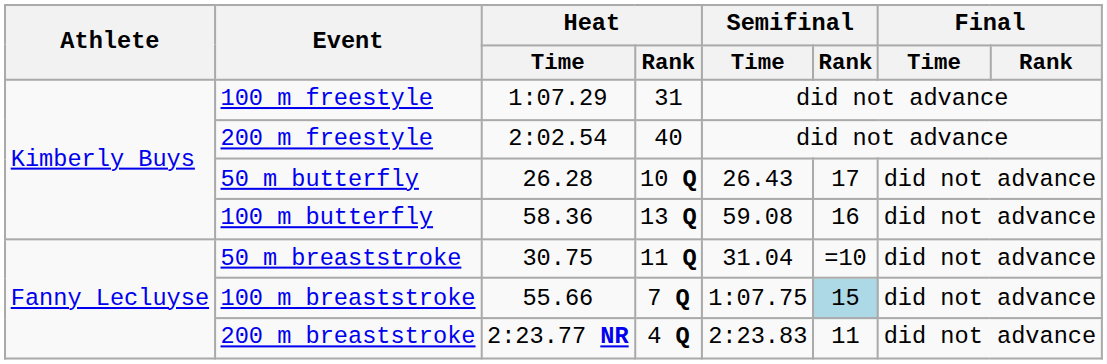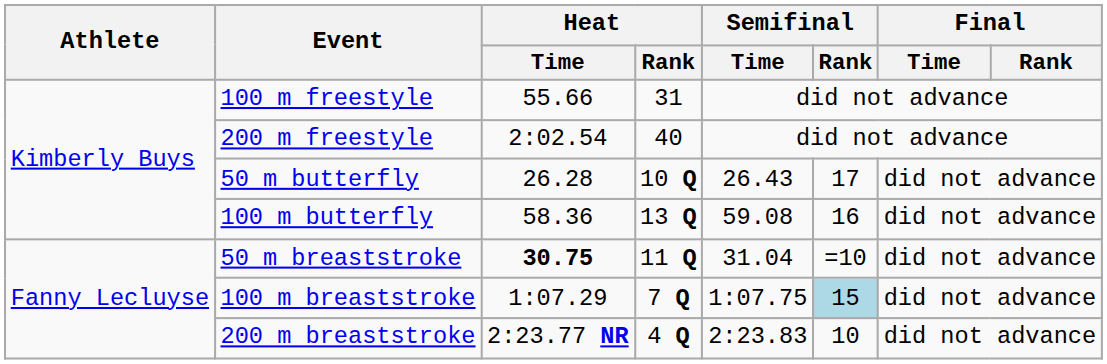100 m freestyle | Heat / Time: 1:07.29 -> 55.66
50 m breaststroke | Heat / Time: normal -> bold
100 m breaststroke | Heat / Time: 55.66 -> 1:07.29
200 m breaststroke | Semifinal / Rank: 11 -> 10
